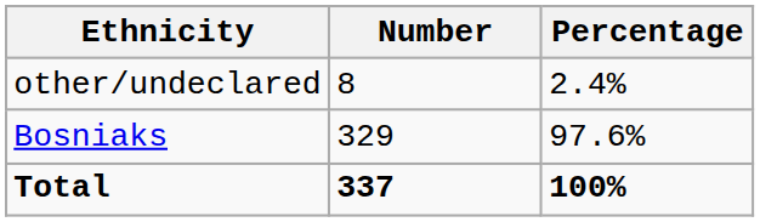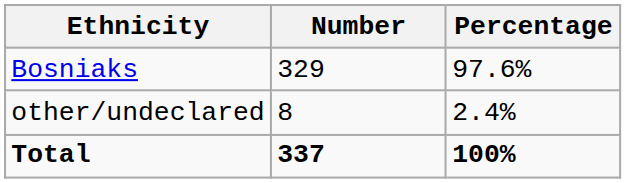rows swapped: Bosniaks <-> other/undeclared
